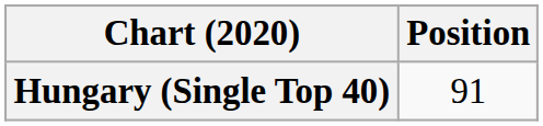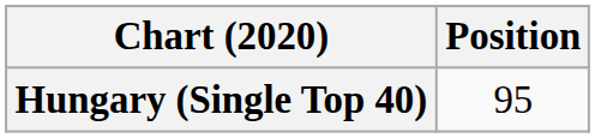Hungary (Single Top 40) | Position: 91 -> 95
